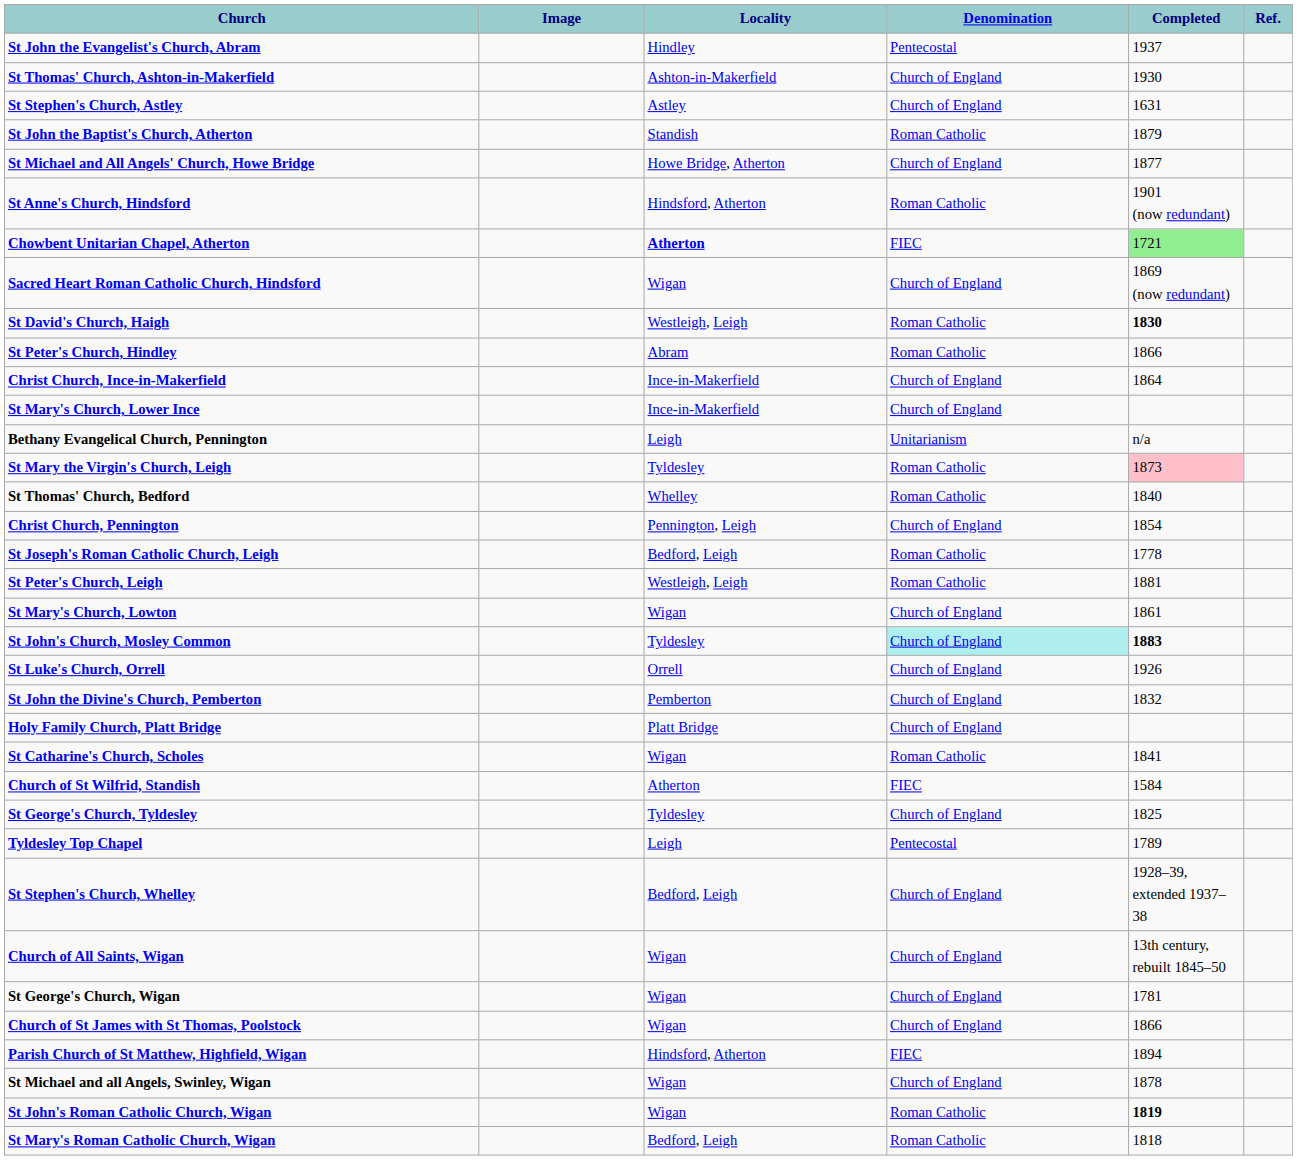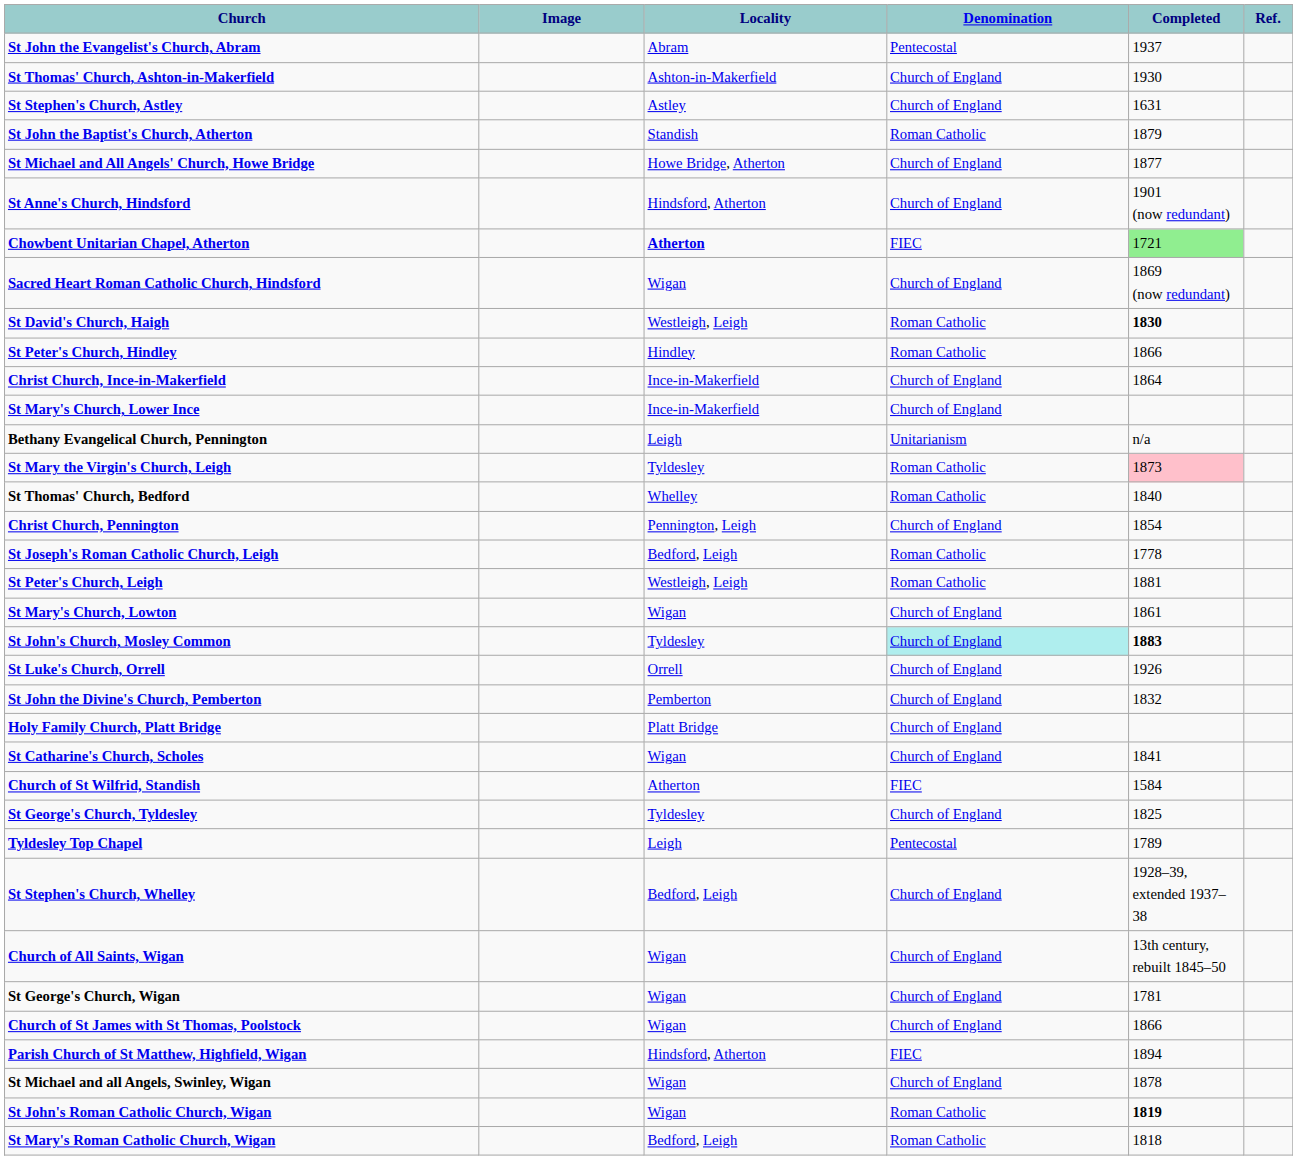St John the Evangelist's Church, Abram | Locality: Hindley -> Abram
St Anne's Church, Hindsford | Denomination: Roman Catholic -> Church of England
St Peter's Church, Hindley | Locality: Abram -> Hindley
St Catharine's Church, Scholes | Denomination: Roman Catholic -> Church of England
